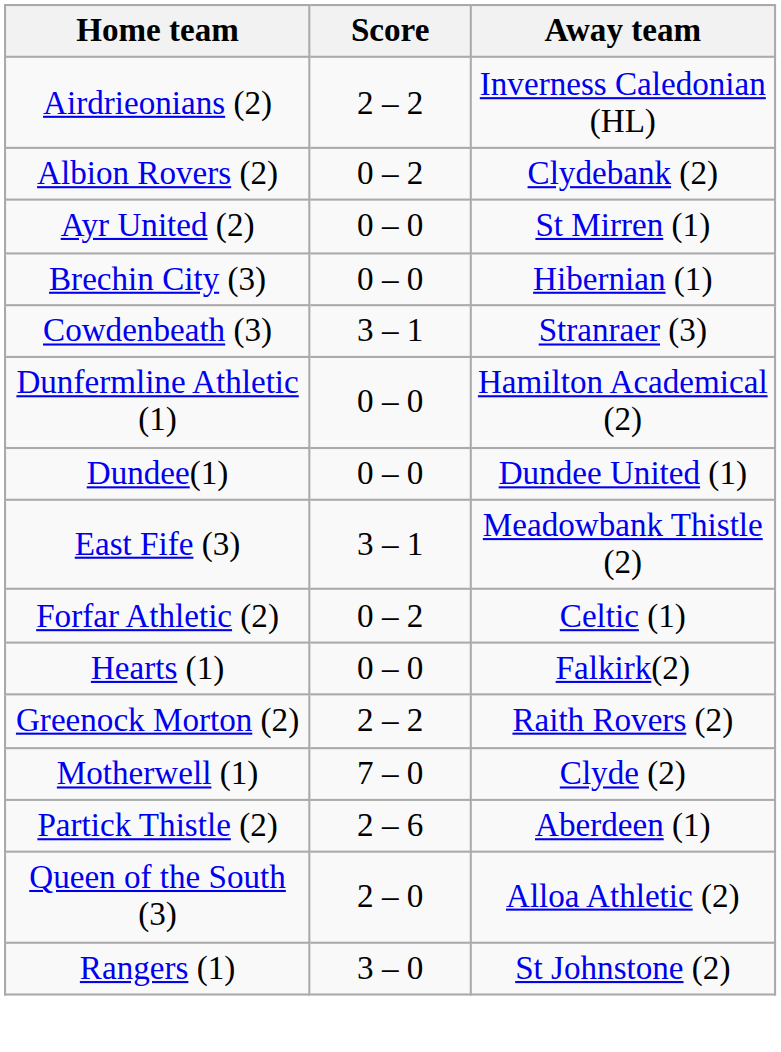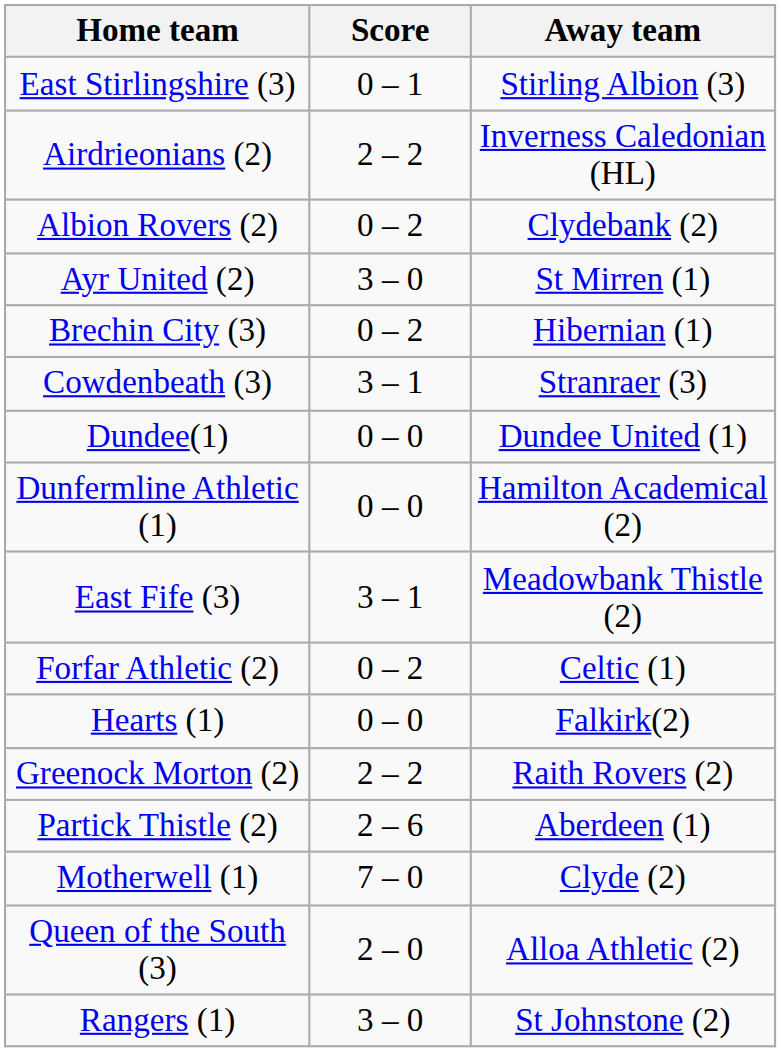+ row: East Stirlingshire (3) | 0 – 1 | Stirling Albion (3)
Ayr United (2) | Score: 0 – 0 -> 3 – 0
Brechin City (3) | Score: 0 – 0 -> 0 – 2
rows swapped: Dundee(1) <-> Dunfermline Athletic (1)
rows swapped: Motherwell (1) <-> Partick Thistle (2)
